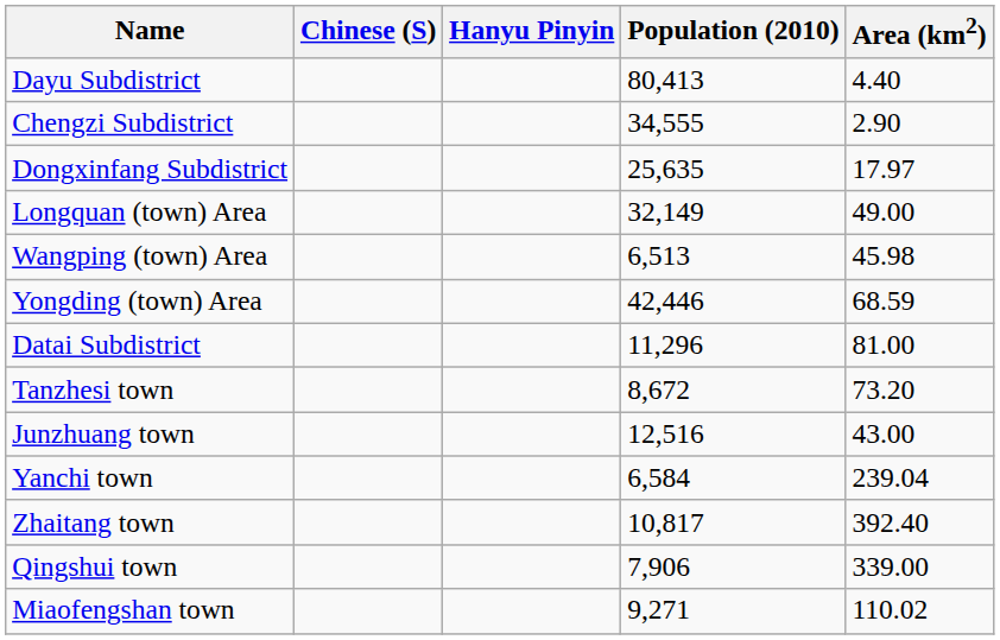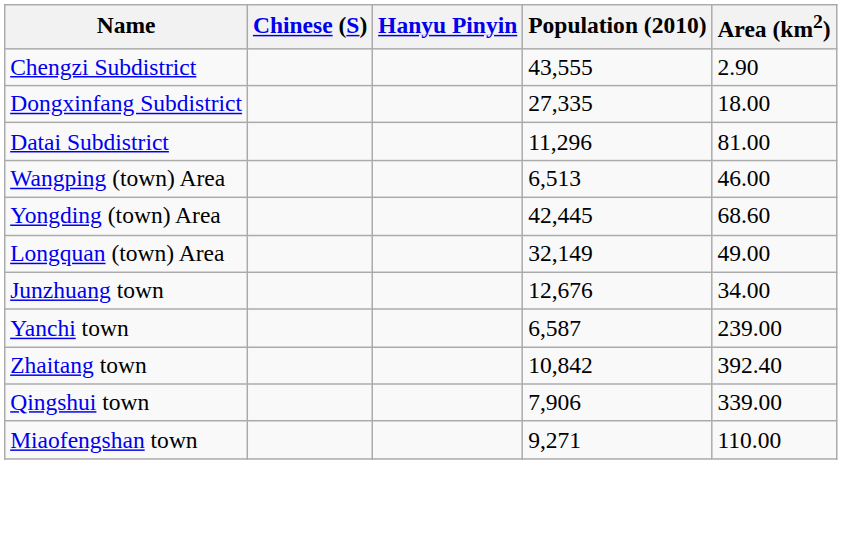- row: Dayu Subdistrict | 80,413 | 4.40
Chengzi Subdistrict | Population (2010): 34,555 -> 43,555
Dongxinfang Subdistrict | Population (2010): 25,635 -> 27,335
Dongxinfang Subdistrict | Area (km2): 17.97 -> 18.00
rows swapped: Datai Subdistrict <-> Longquan (town) Area
Wangping (town) Area | Area (km2): 45.98 -> 46.00
Yongding (town) Area | Population (2010): 42,446 -> 42,445
Yongding (town) Area | Area (km2): 68.59 -> 68.60
- row: Tanzhesi town | 8,672 | 73.20
Junzhuang town | Population (2010): 12,516 -> 12,676
Junzhuang town | Area (km2): 43.00 -> 34.00
Yanchi town | Population (2010): 6,584 -> 6,587
Yanchi town | Area (km2): 239.04 -> 239.00
Zhaitang town | Population (2010): 10,817 -> 10,842
Miaofengshan town | Area (km2): 110.02 -> 110.00
